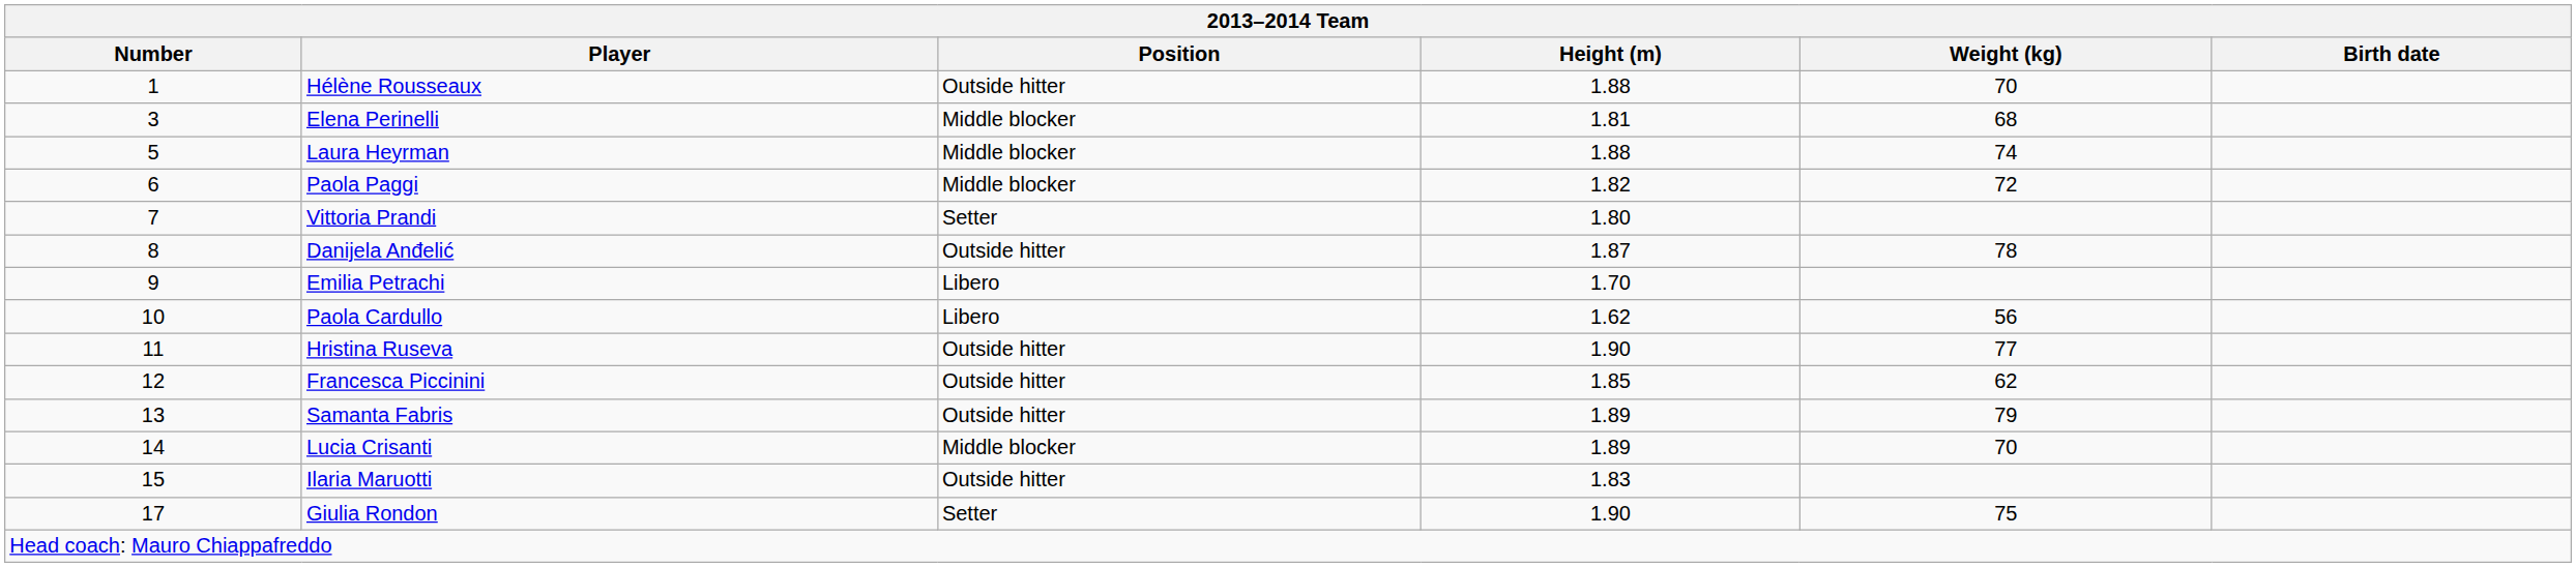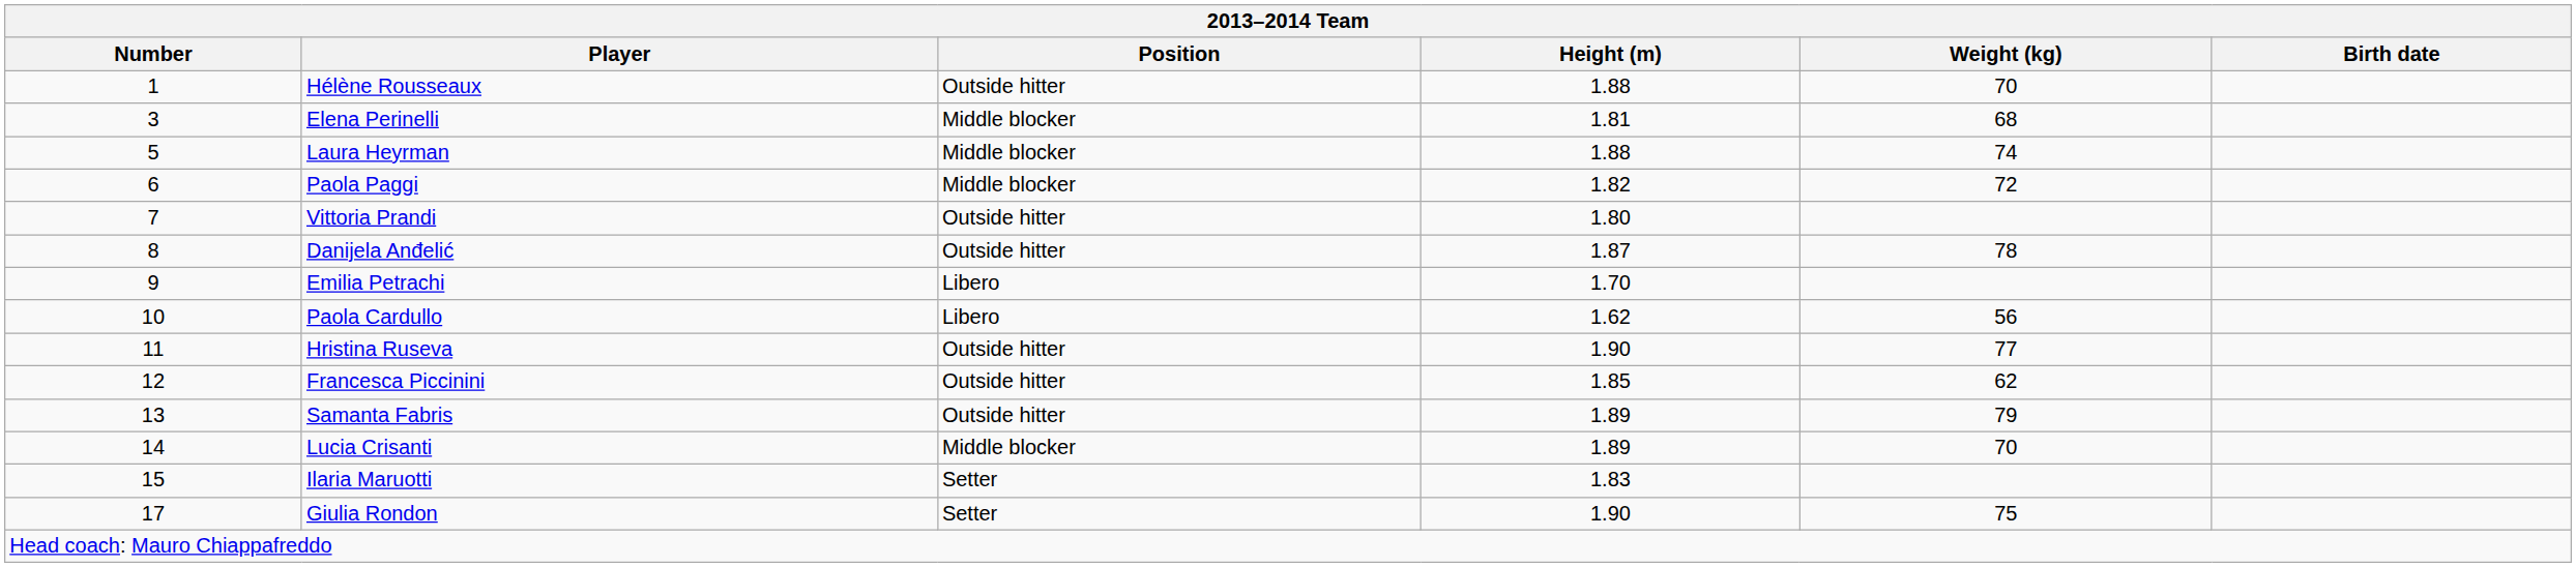Vittoria Prandi | Position: Setter -> Outside hitter
Ilaria Maruotti | Position: Outside hitter -> Setter
